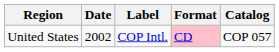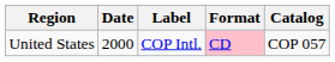United States | Date: 2002 -> 2000
